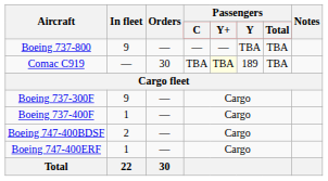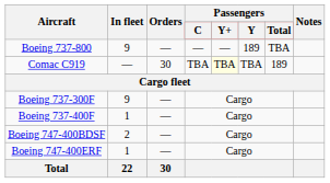Boeing 737-800 | Passengers / Y: TBA -> 189
Comac C919 | Passengers / Y: 189 -> TBA
Comac C919 | Passengers / Total: TBA -> 189
